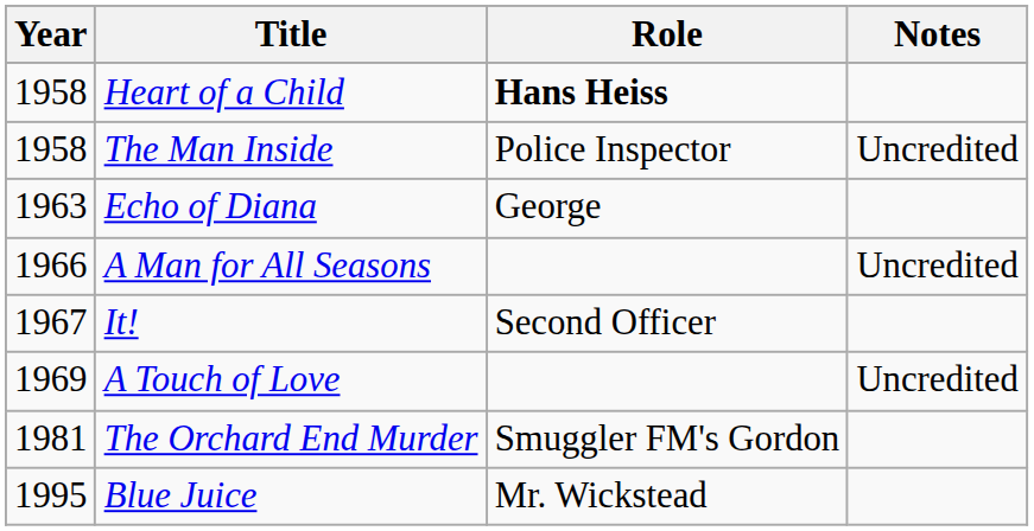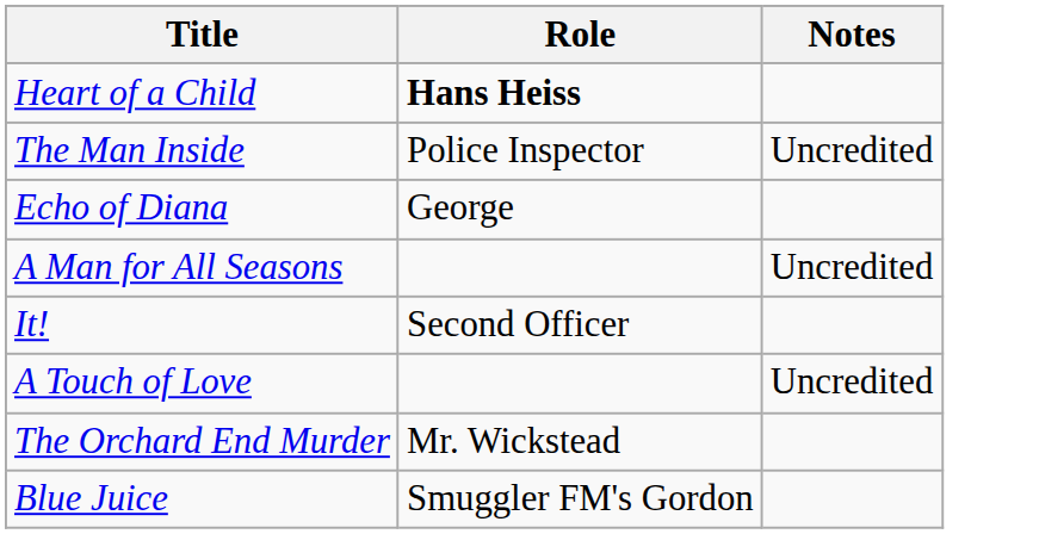- column: Year | 1958 | 1958 | 1963 | 1966 | 1967 | 1969 | 1981 | 1995
The Orchard End Murder | Role: Smuggler FM's Gordon -> Mr. Wickstead
Blue Juice | Role: Mr. Wickstead -> Smuggler FM's Gordon
